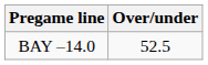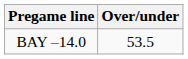BAY –14.0 | Over/under: 52.5 -> 53.5
